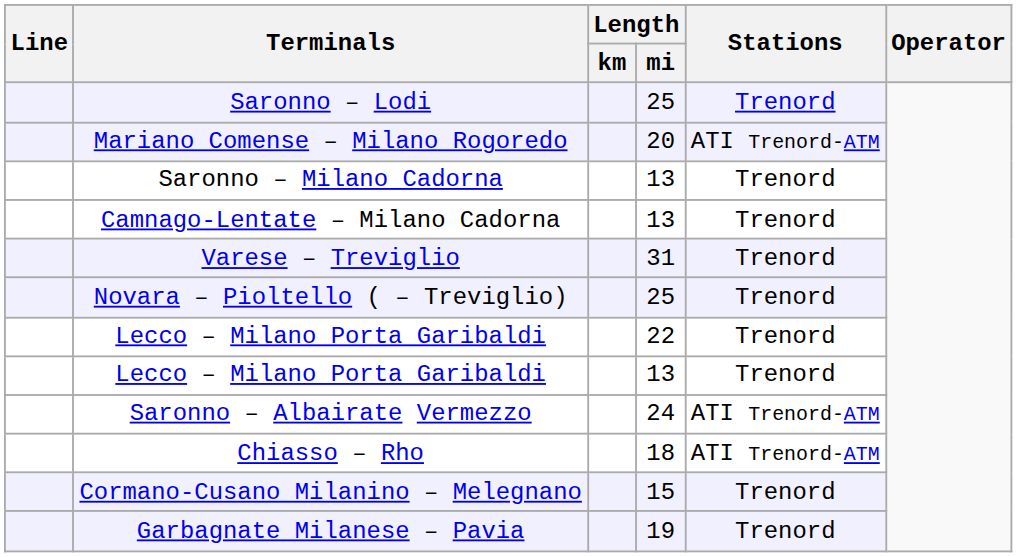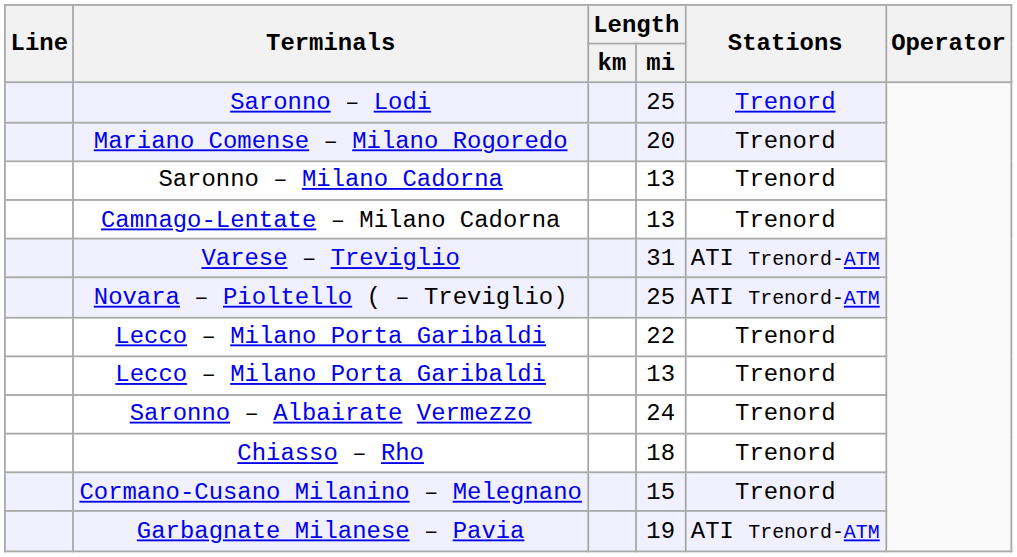Mariano Comense – Milano Rogoredo | Stations: ATI Trenord-ATM -> Trenord
Varese – Treviglio | Stations: Trenord -> ATI Trenord-ATM
Novara – Pioltello ( – Treviglio) | Stations: Trenord -> ATI Trenord-ATM
Saronno – Albairate Vermezzo | Stations: ATI Trenord-ATM -> Trenord
Chiasso – Rho | Stations: ATI Trenord-ATM -> Trenord
Garbagnate Milanese – Pavia | Stations: Trenord -> ATI Trenord-ATM
